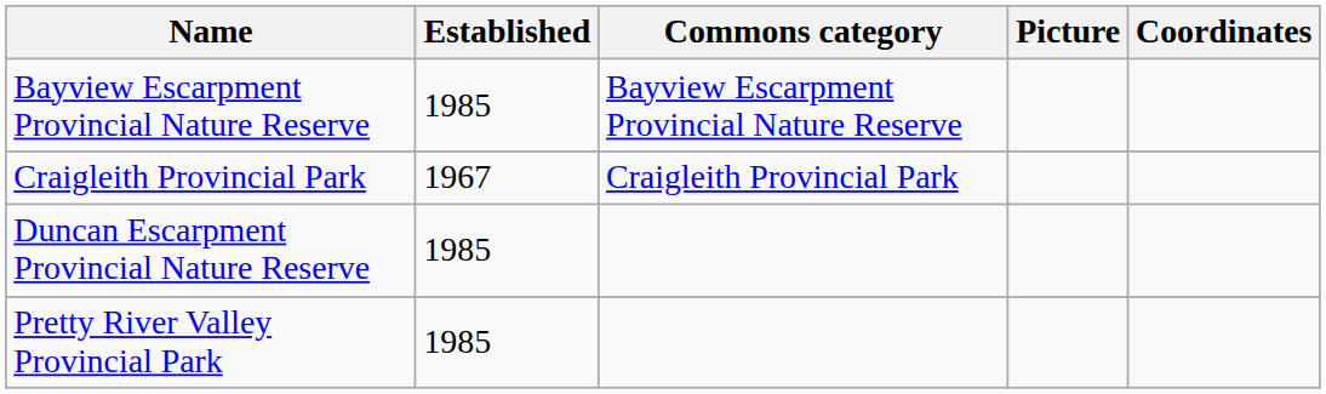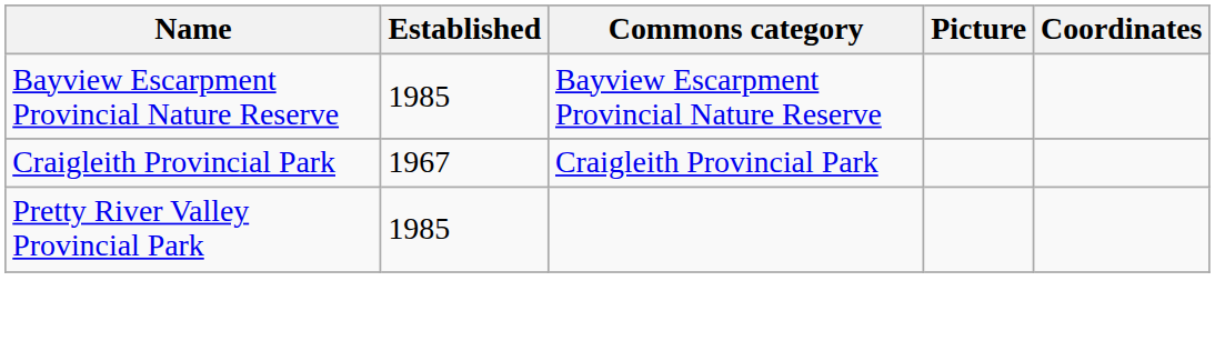- row: Duncan Escarpment Provincial Nature Reserve | 1985
